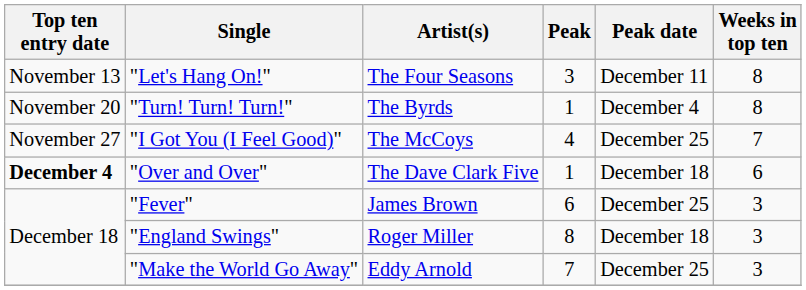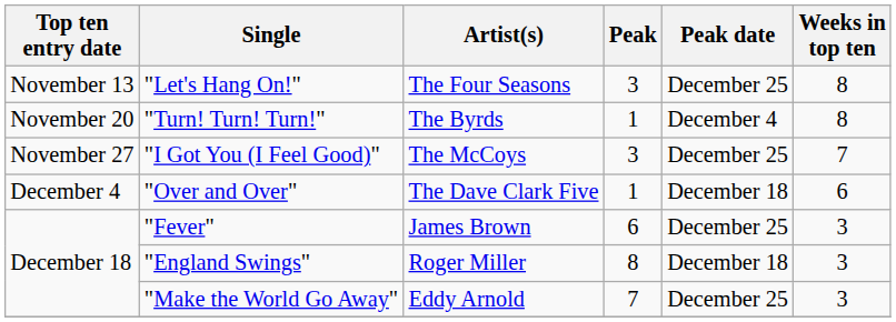"Let's Hang On!" | Peak date: December 11 -> December 25
"I Got You (I Feel Good)" | Peak: 4 -> 3
"Over and Over" | Top ten entry date: bold -> normal
